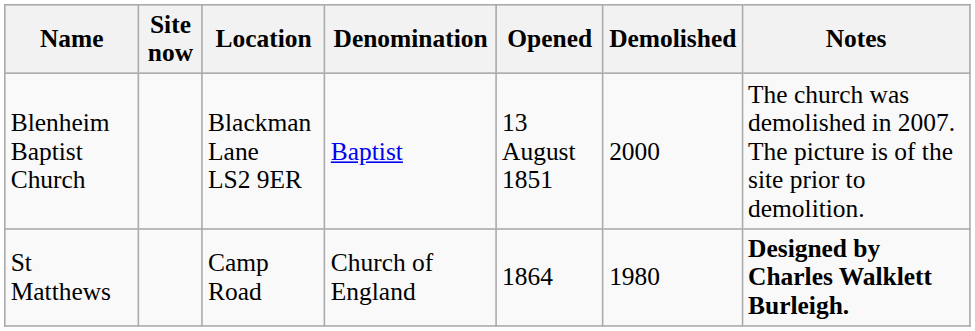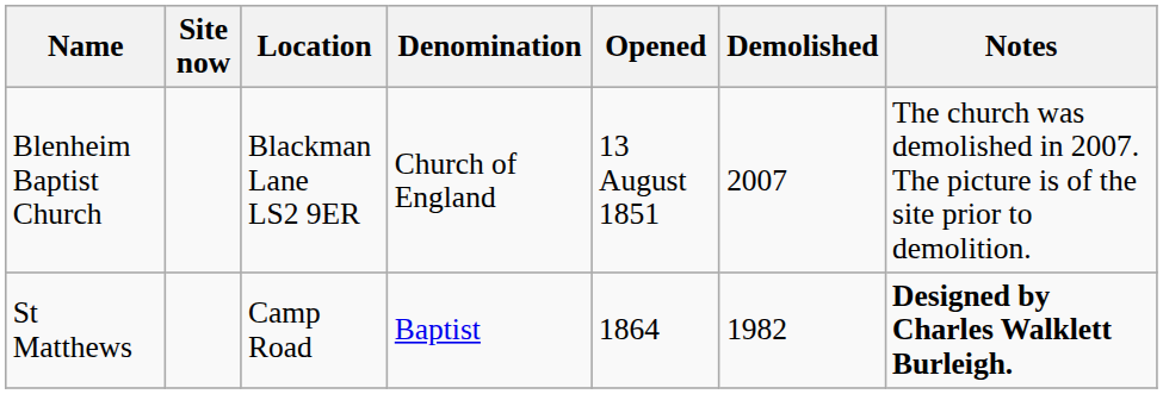Blenheim Baptist Church | Denomination: Baptist -> Church of England
Blenheim Baptist Church | Demolished: 2000 -> 2007
St Matthews | Denomination: Church of England -> Baptist
St Matthews | Demolished: 1980 -> 1982
